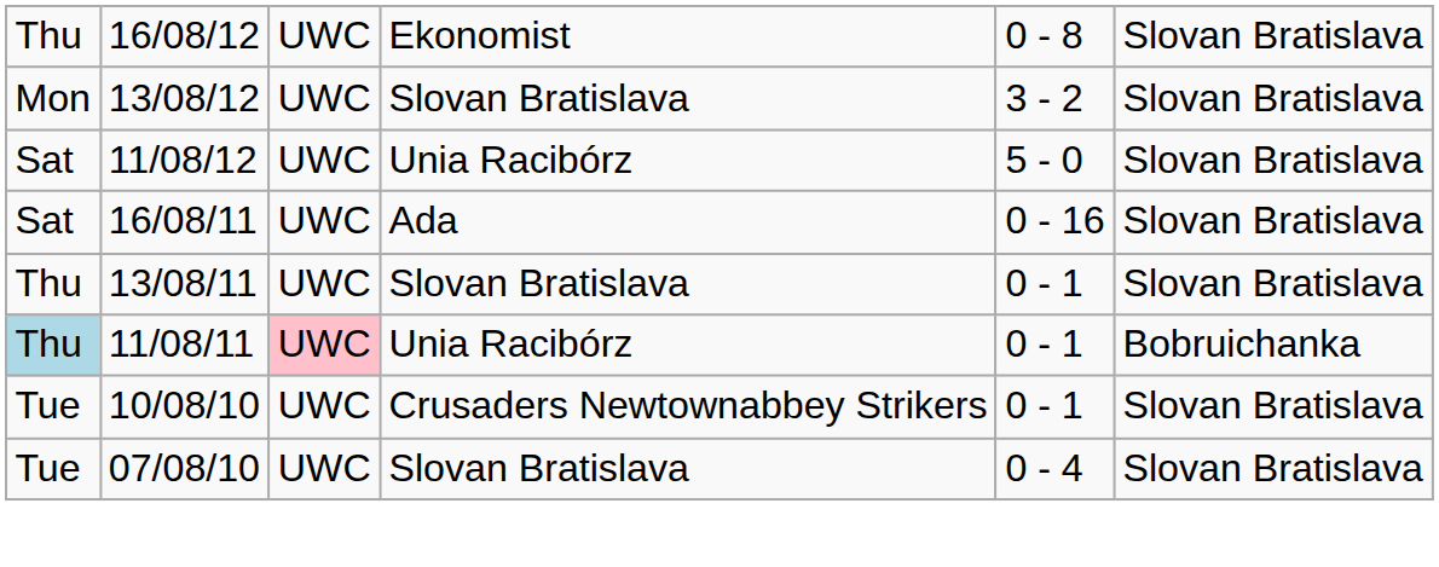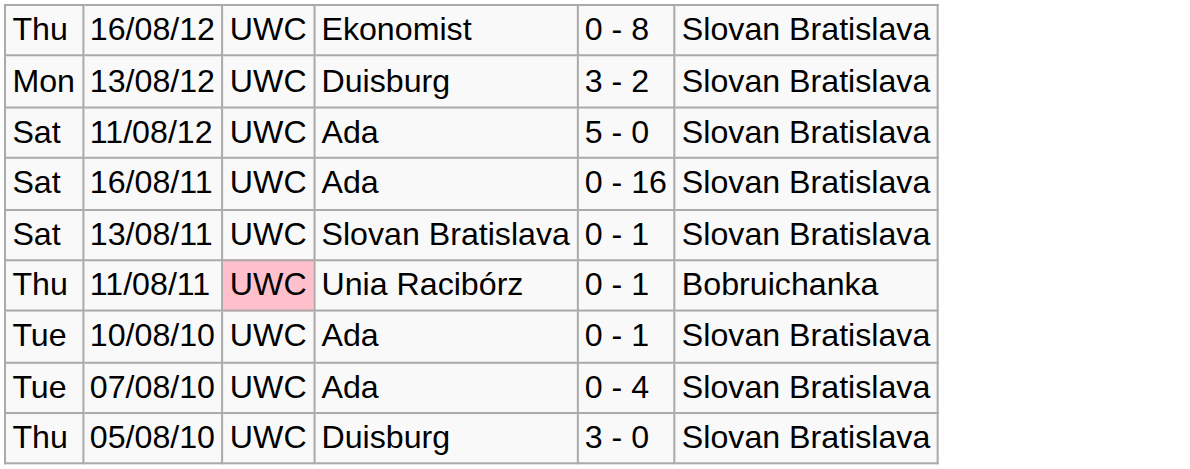13/08/12 | column 4: Slovan Bratislava -> Duisburg
11/08/12 | column 4: Unia Racibórz -> Ada
13/08/11 | column 1: Thu -> Sat
11/08/11 | column 1: lightblue background -> no background
10/08/10 | column 4: Crusaders Newtownabbey Strikers -> Ada
07/08/10 | column 4: Slovan Bratislava -> Ada
+ row: Thu | 05/08/10 | UWC | Duisburg | 3 - 0 | Slovan Bratislava
